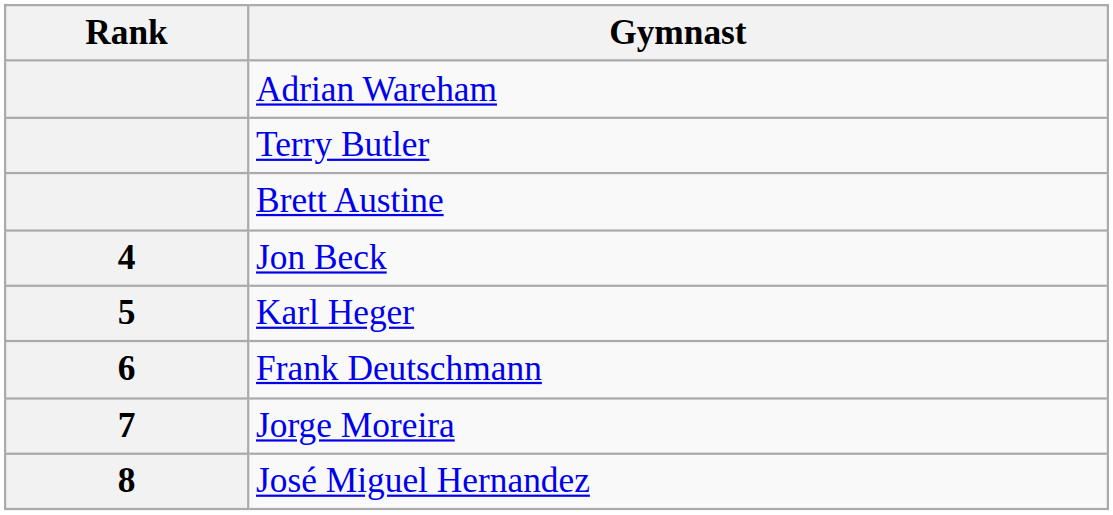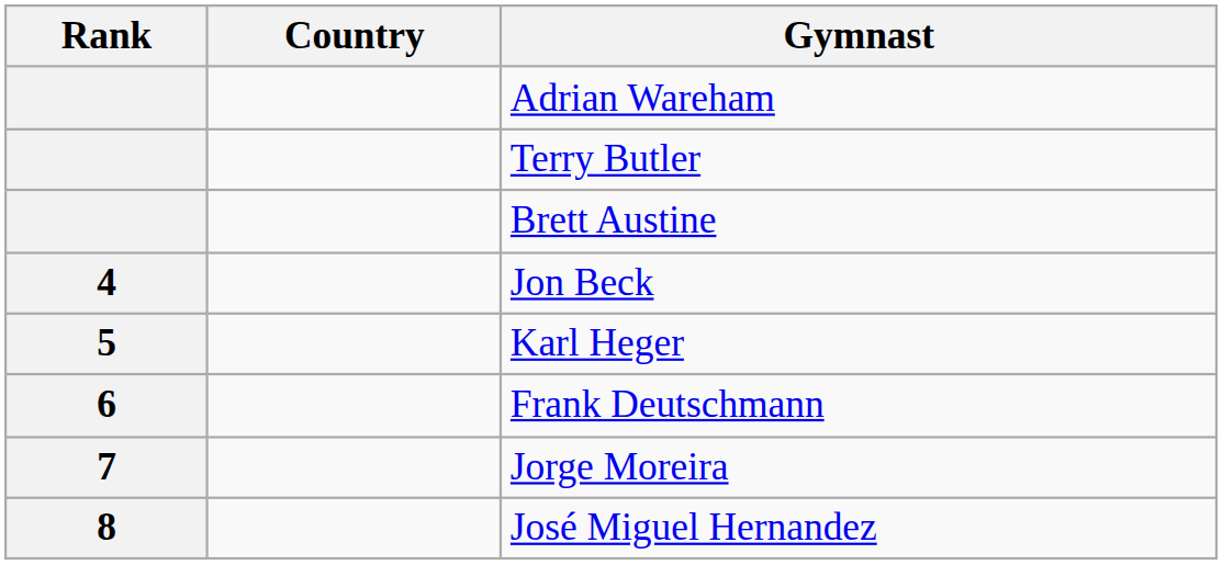+ column: Country
